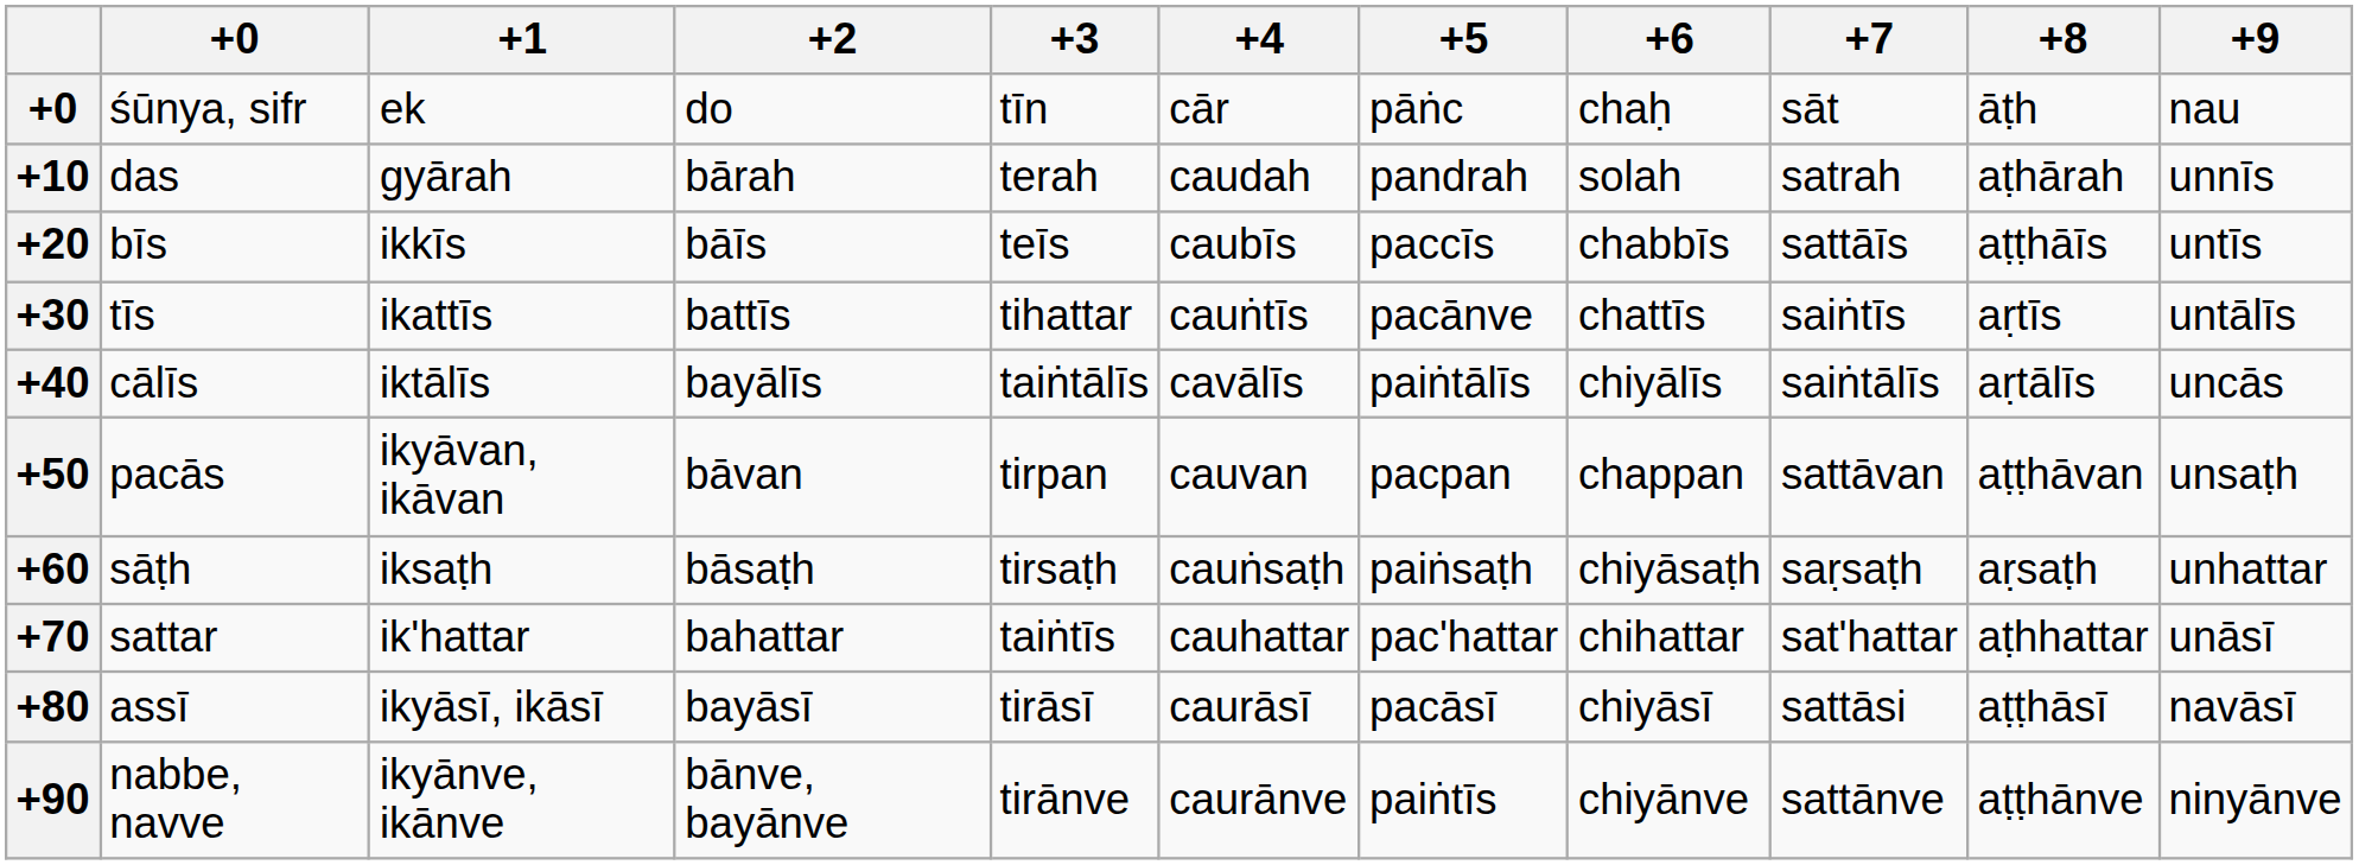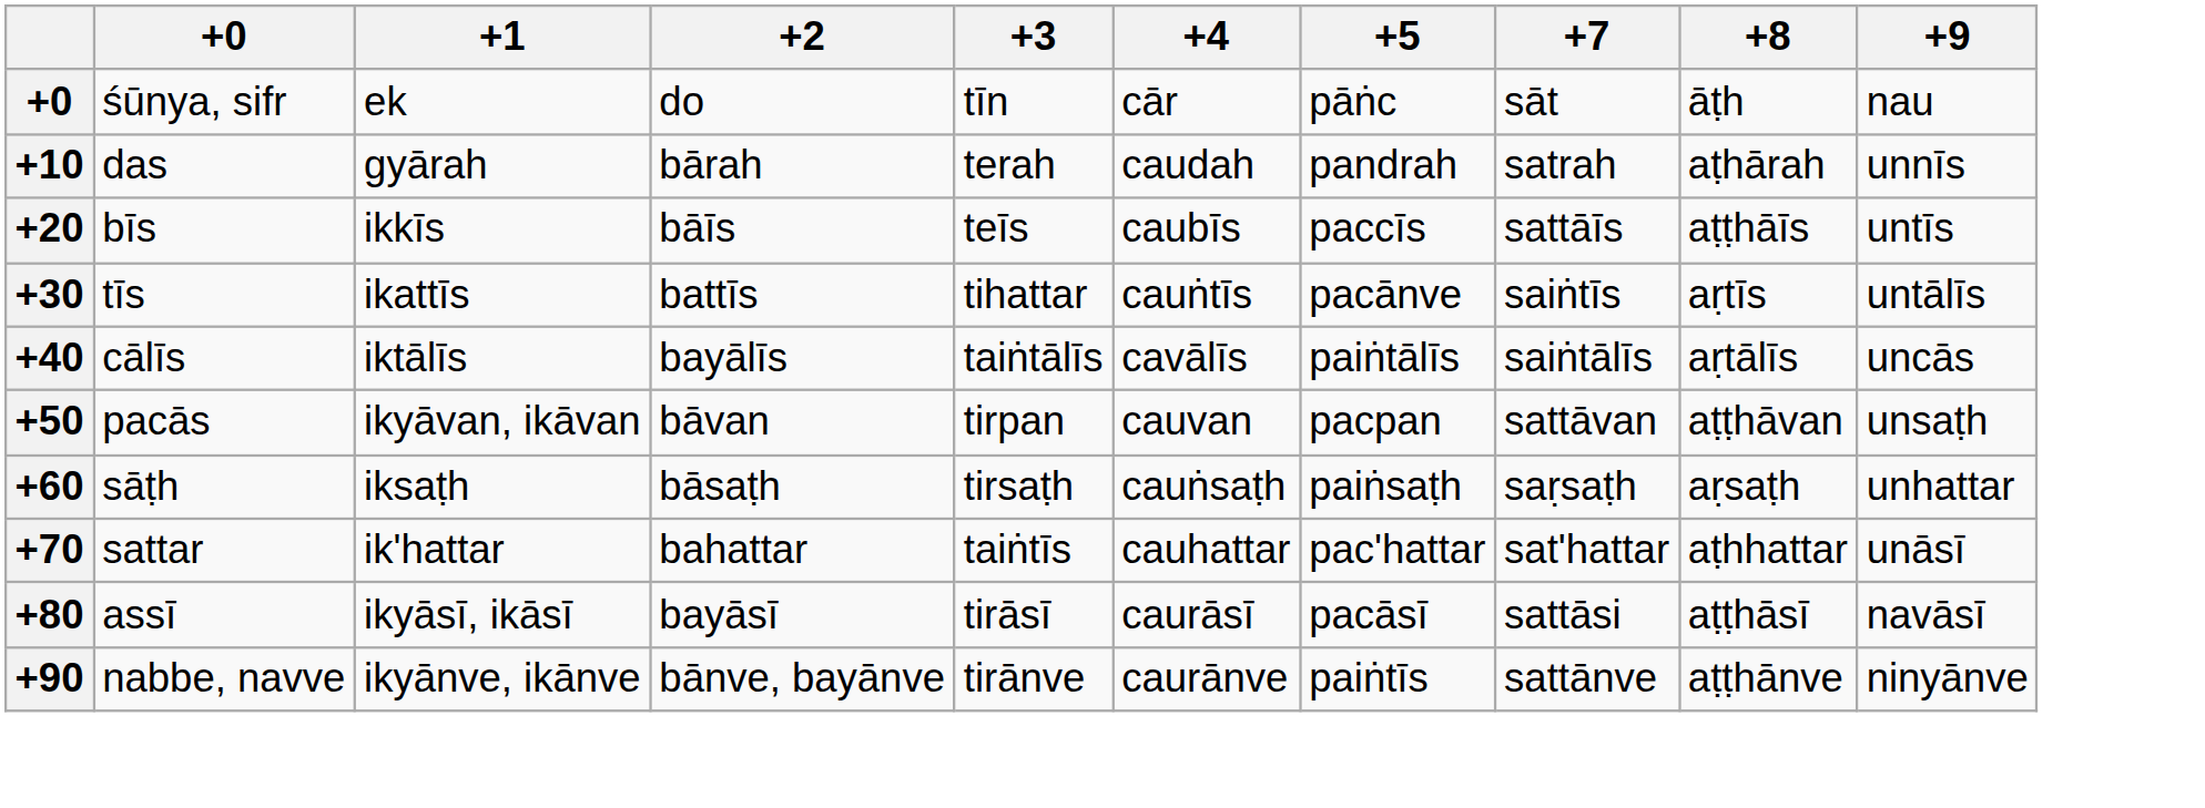- column: +6 | chaḥ | solah | chabbīs | chattīs | chiyālīs | chappan | chiyāsaṭh | chihattar | chiyāsī | chiyānve
